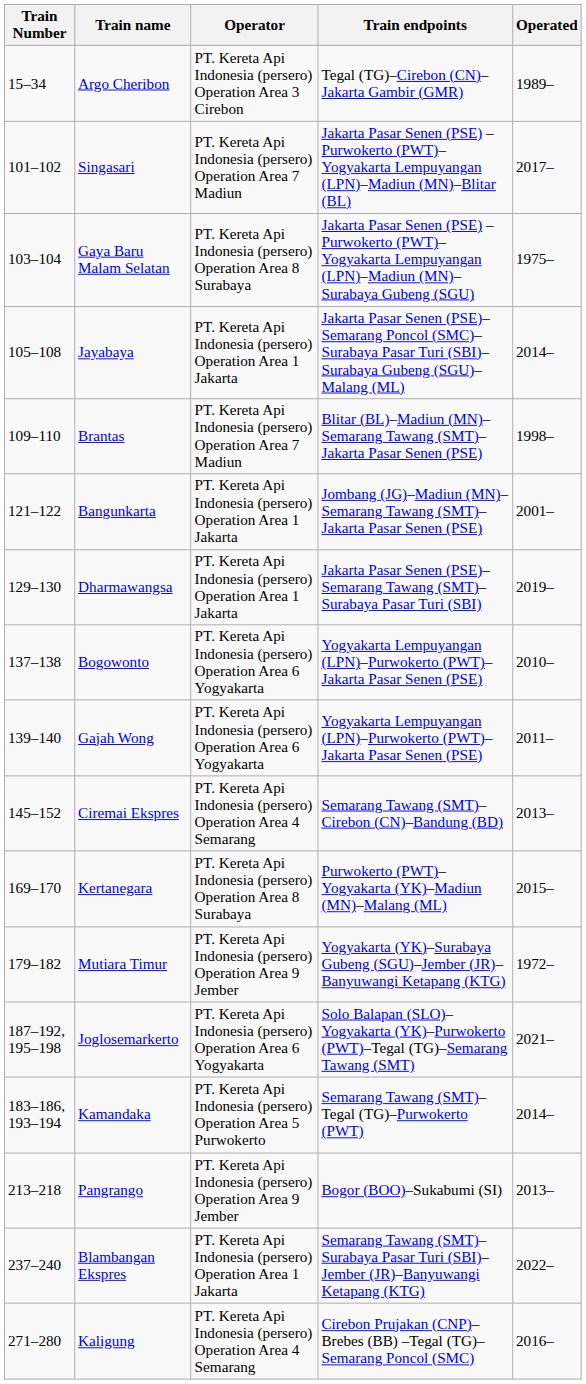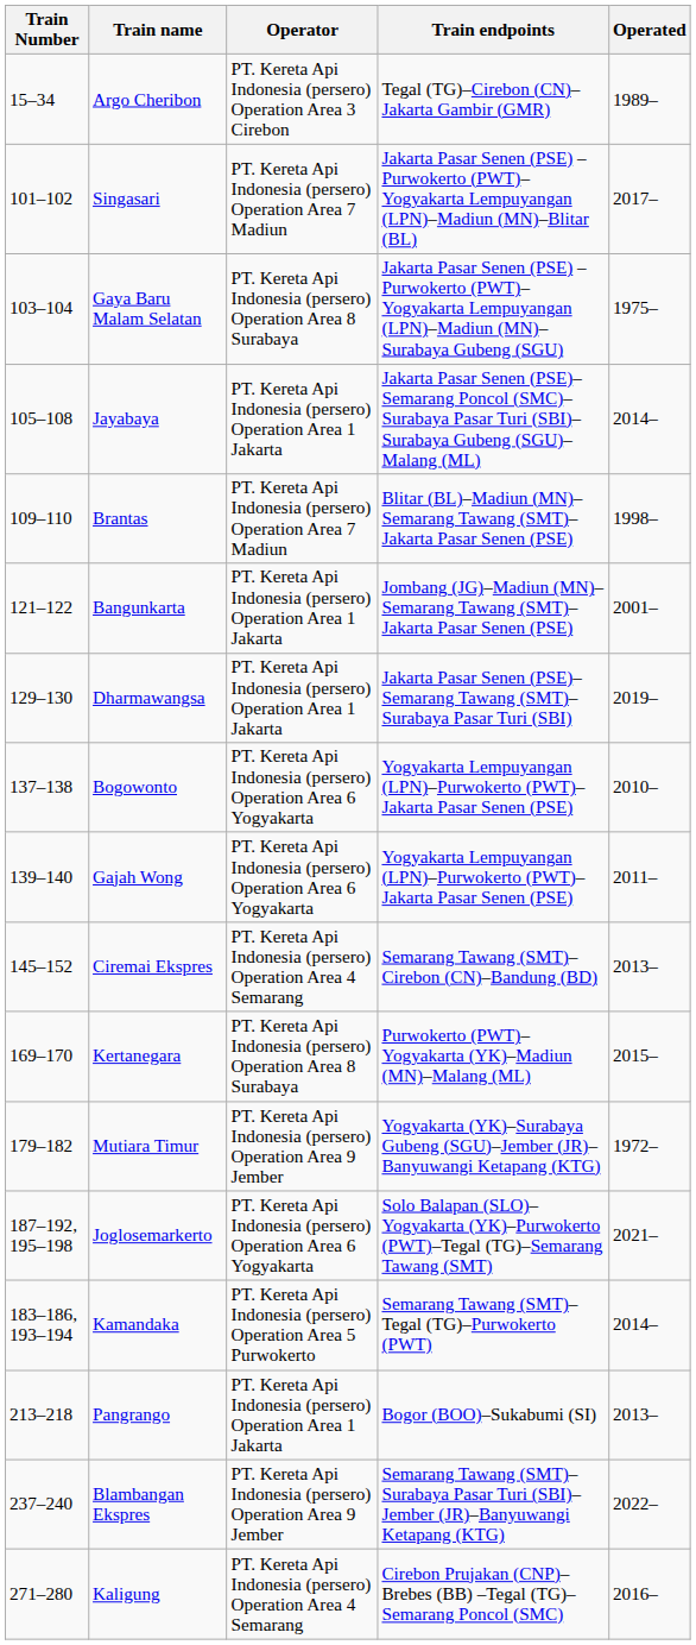Pangrango | Operator: PT. Kereta Api Indonesia (persero) Operation Area 9 Jember -> PT. Kereta Api Indonesia (persero) Operation Area 1 Jakarta
Blambangan Ekspres | Operator: PT. Kereta Api Indonesia (persero) Operation Area 1 Jakarta -> PT. Kereta Api Indonesia (persero) Operation Area 9 Jember
